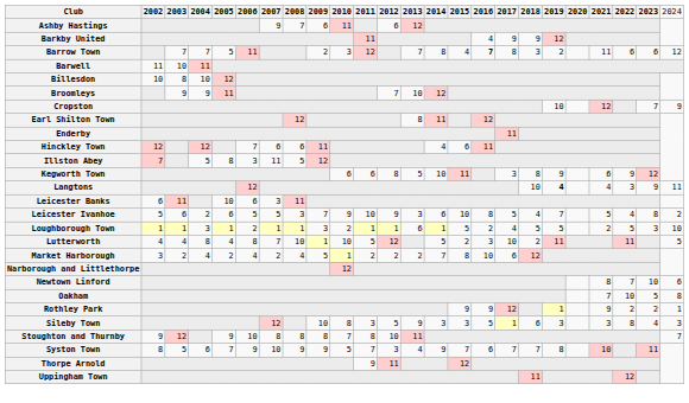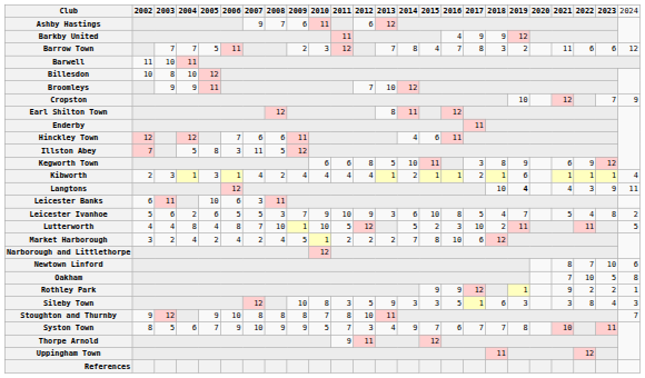Barrow Town | column 16: bold -> normal
+ row: Kibworth | 2 | 3 | 1 | 3 | 1 | 4 | 2 | 4 | 4 | 4 | 4 | 1 | 2 | 1 | 1 | 2 | 1 | 6 | 1 | 1 | 1 | 4
- row: Loughborough Town | 1 | 1 | 3 | 1 | 2 | 1 | 1 | 3 | 2 | 1 | 1 | 6 | 1 | 5 | 2 | 4 | 5 | 5 | 2 | 5 | 3 | 10
+ row: References
